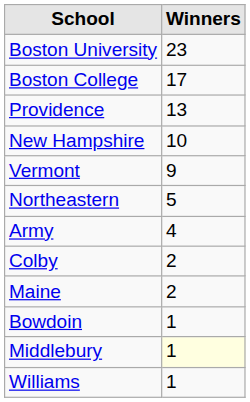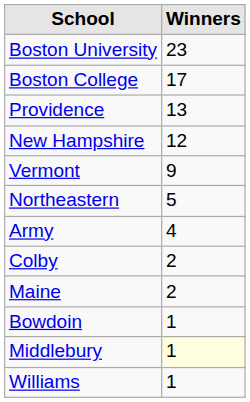New Hampshire | Winners: 10 -> 12
